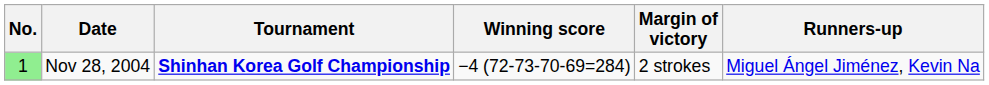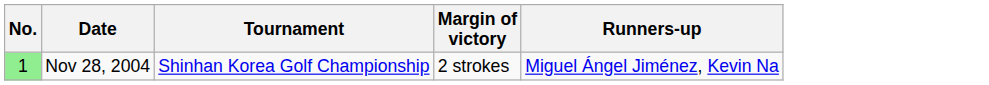- column: Winning score | −4 (72-73-70-69=284)
Nov 28, 2004 | Tournament: bold -> normal
